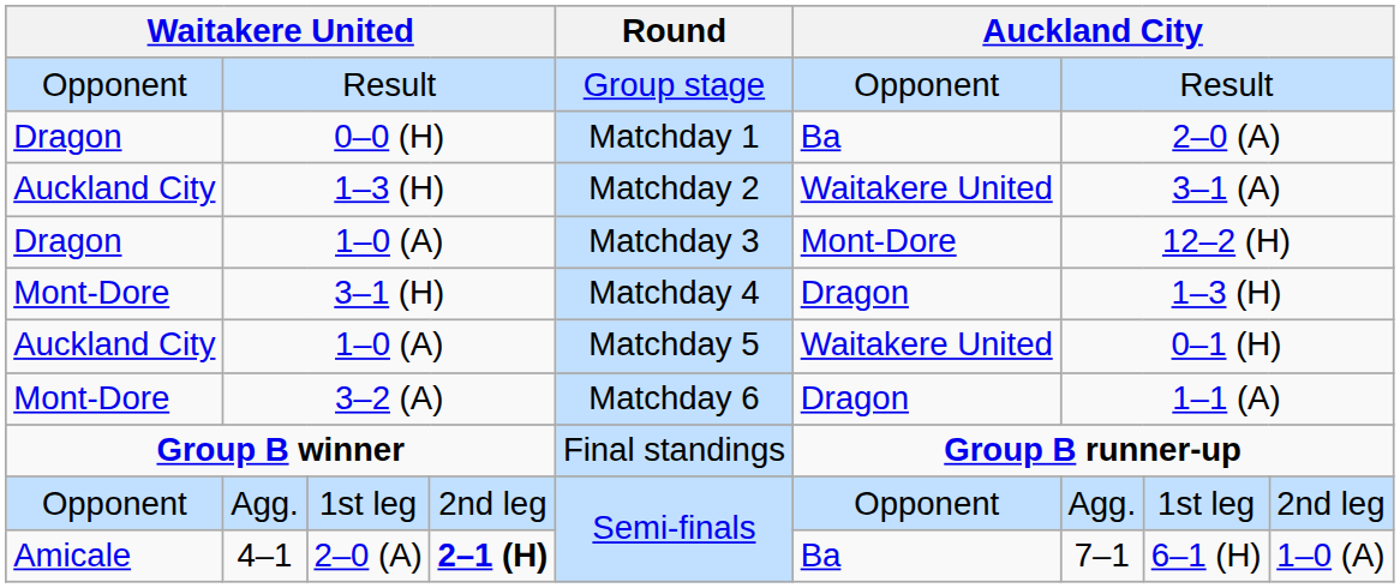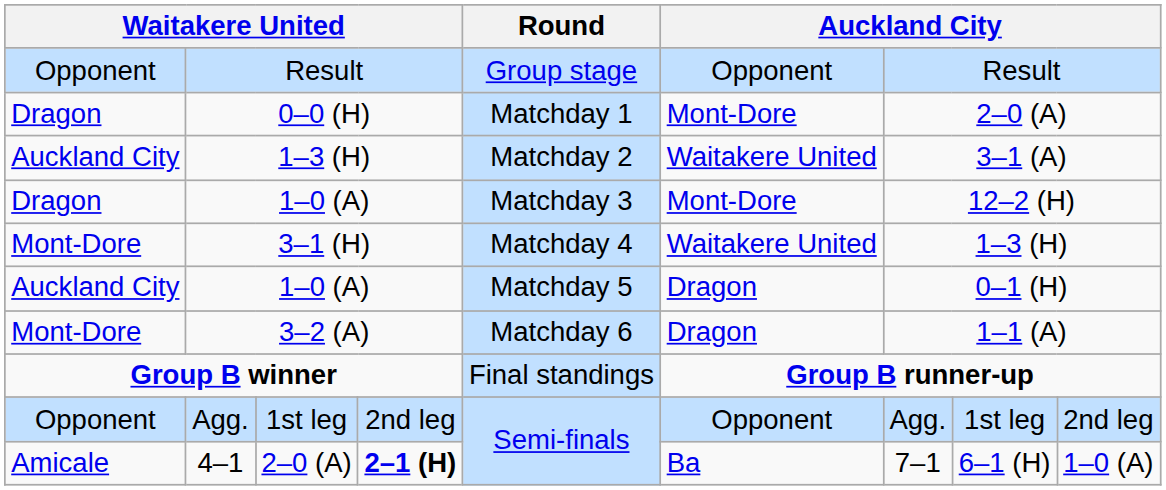0–0 (H) | column 6: Ba -> Mont-Dore
3–1 (H) | column 6: Dragon -> Waitakere United
Auckland City / 1–0 (A) | column 6: Waitakere United -> Dragon
